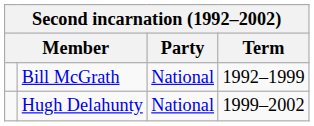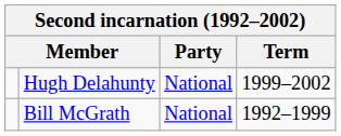rows swapped: Bill McGrath <-> Hugh Delahunty
